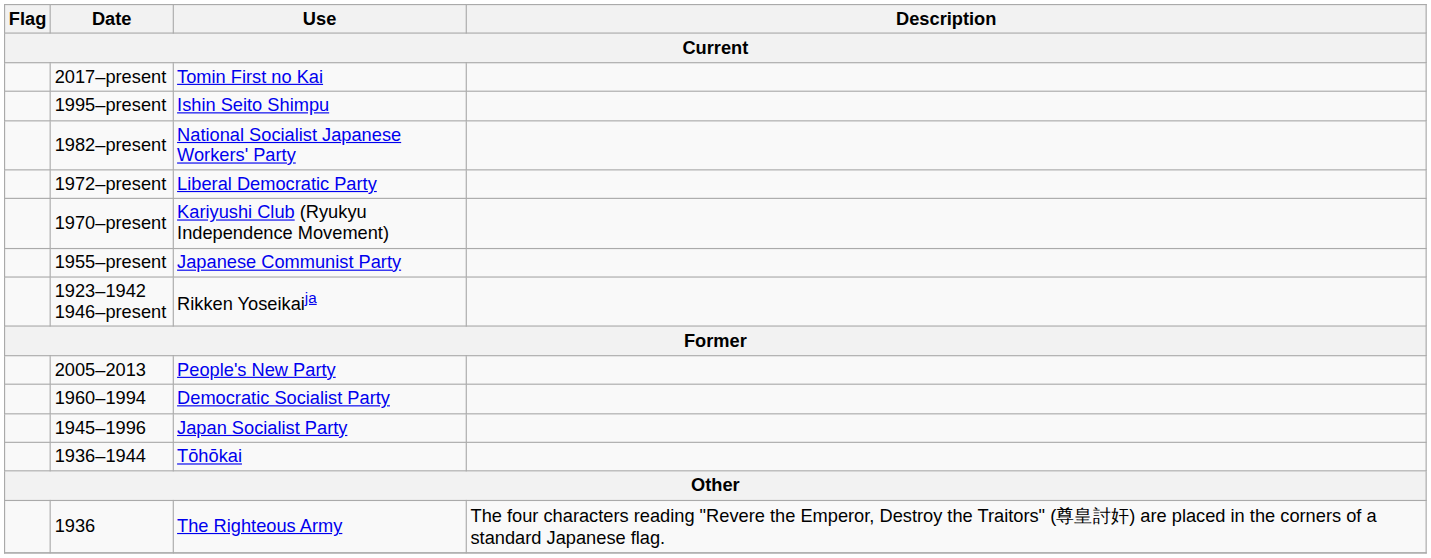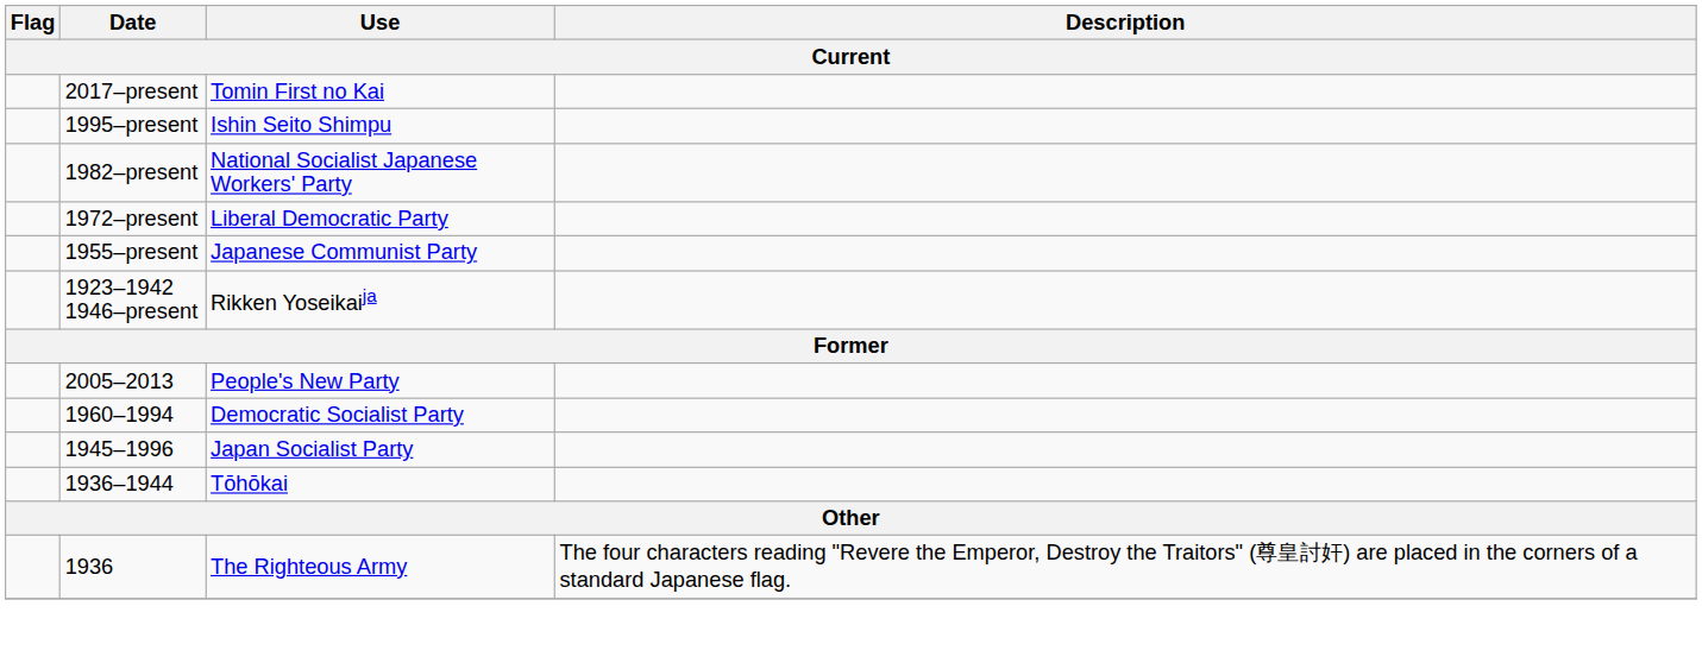- row: 1970–present | Kariyushi Club (Ryukyu Independence Movement)
